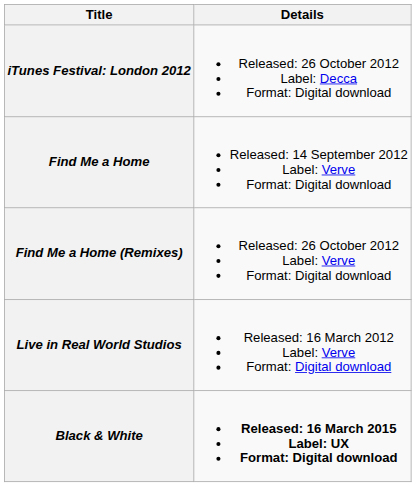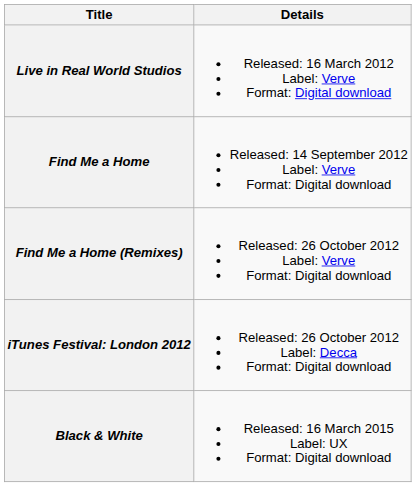rows swapped: Live in Real World Studios <-> iTunes Festival: London 2012
Black & White | Details: bold -> normal
